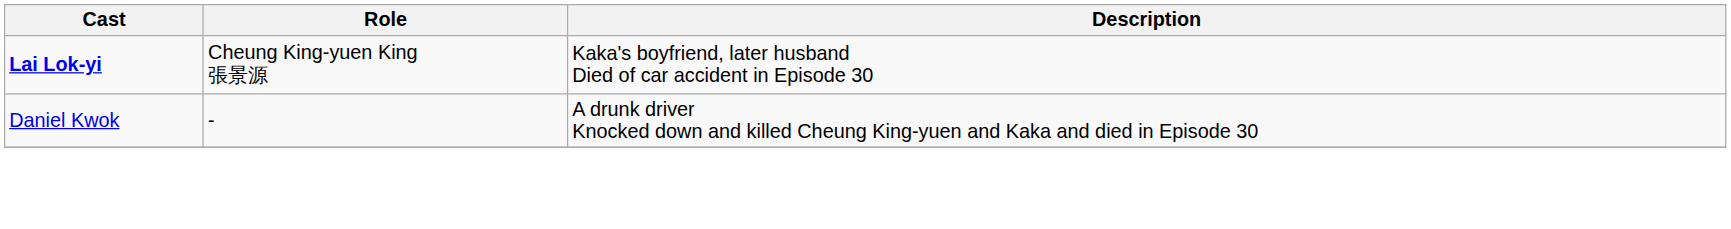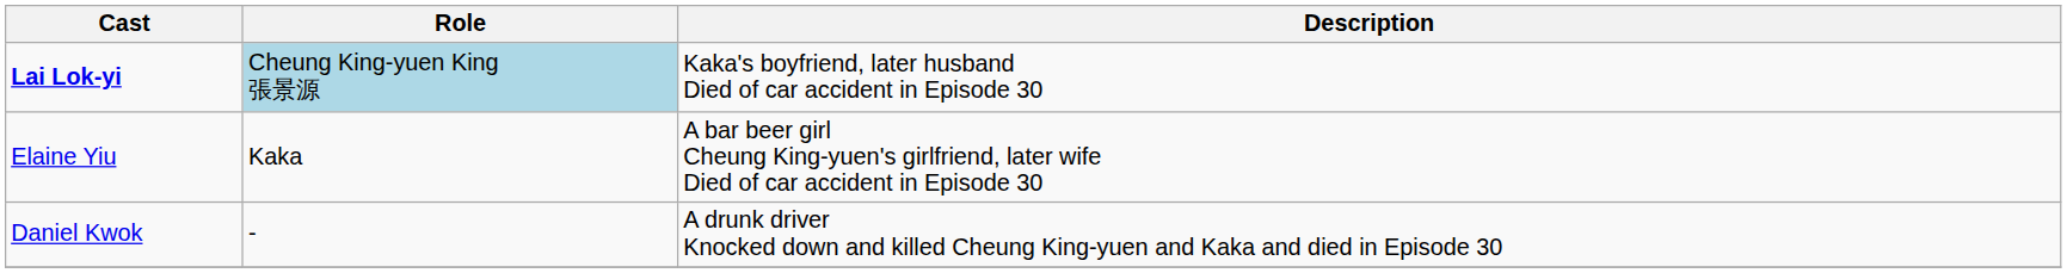Lai Lok-yi | Role: no background -> lightblue background
+ row: Elaine Yiu | Kaka | A bar beer girl Cheung King-yuen's girlfriend, later wife Died of car accident in Episode 30
